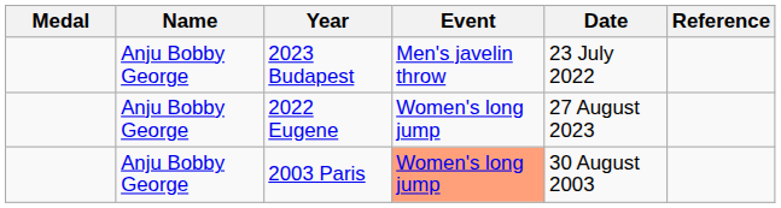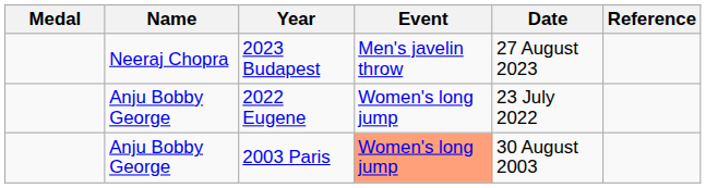2023 Budapest | Name: Anju Bobby George -> Neeraj Chopra
2023 Budapest | Date: 23 July 2022 -> 27 August 2023
2022 Eugene | Date: 27 August 2023 -> 23 July 2022
